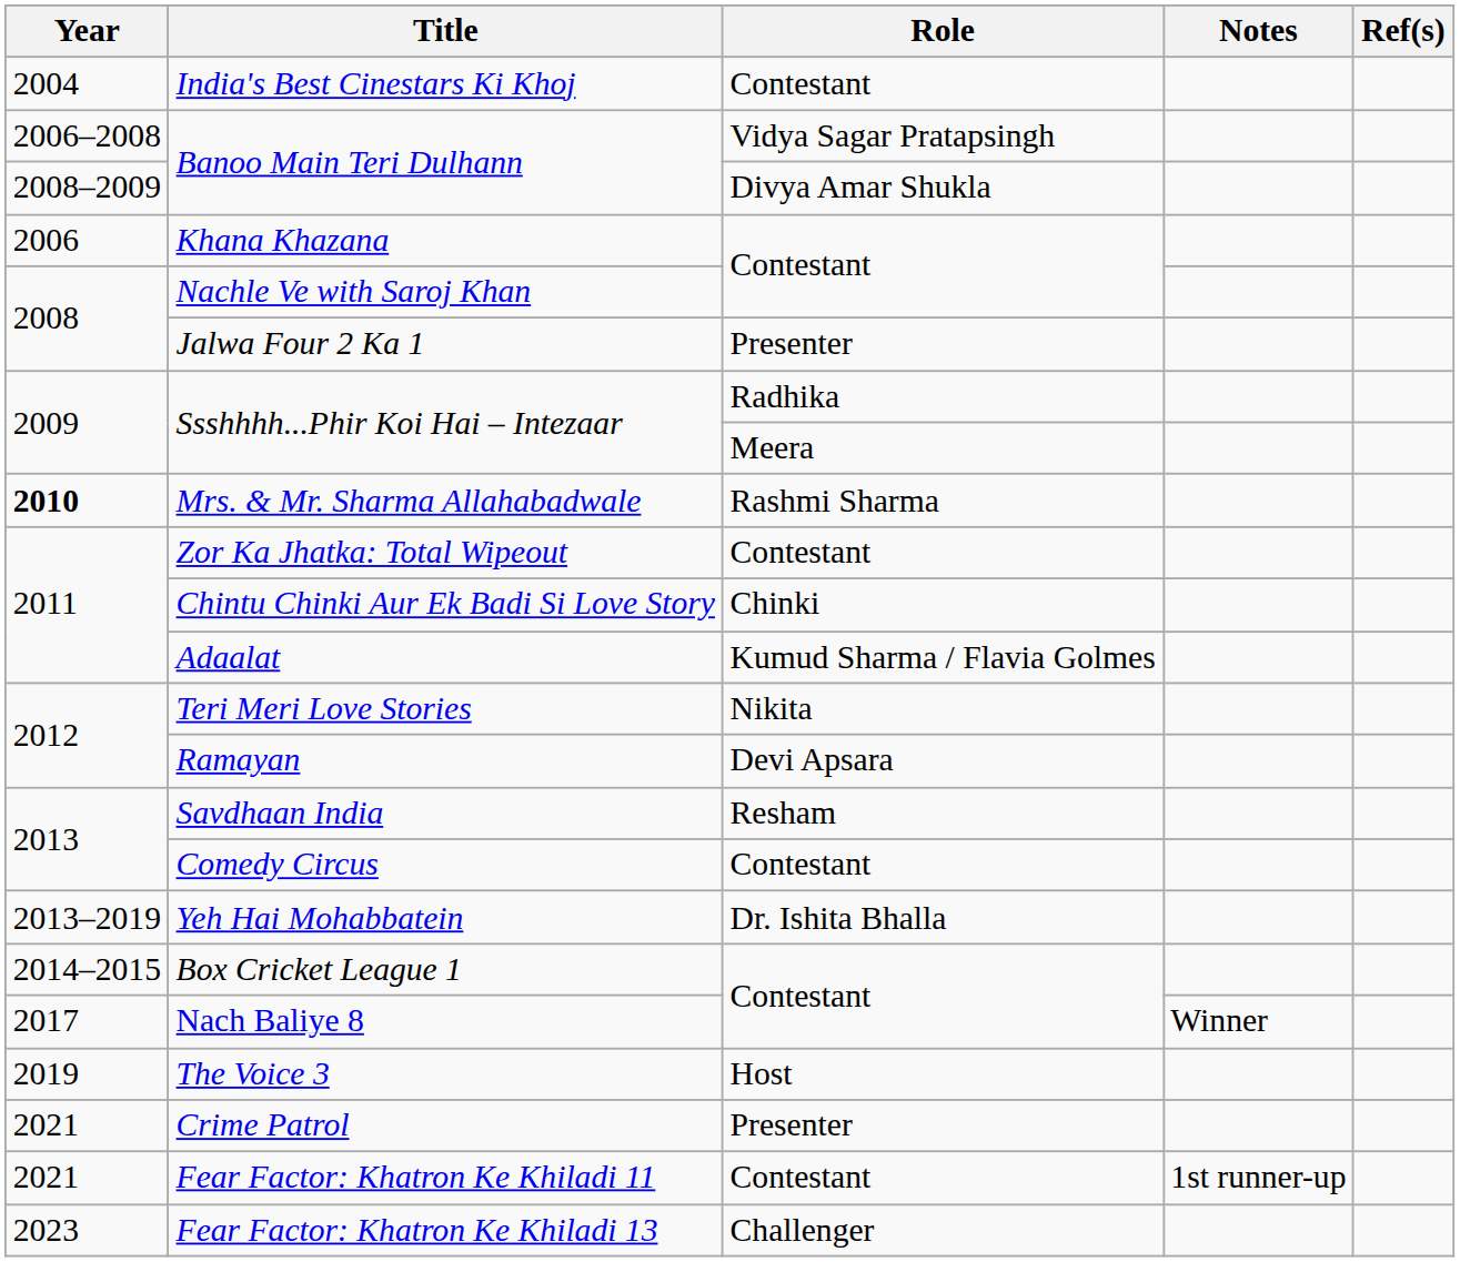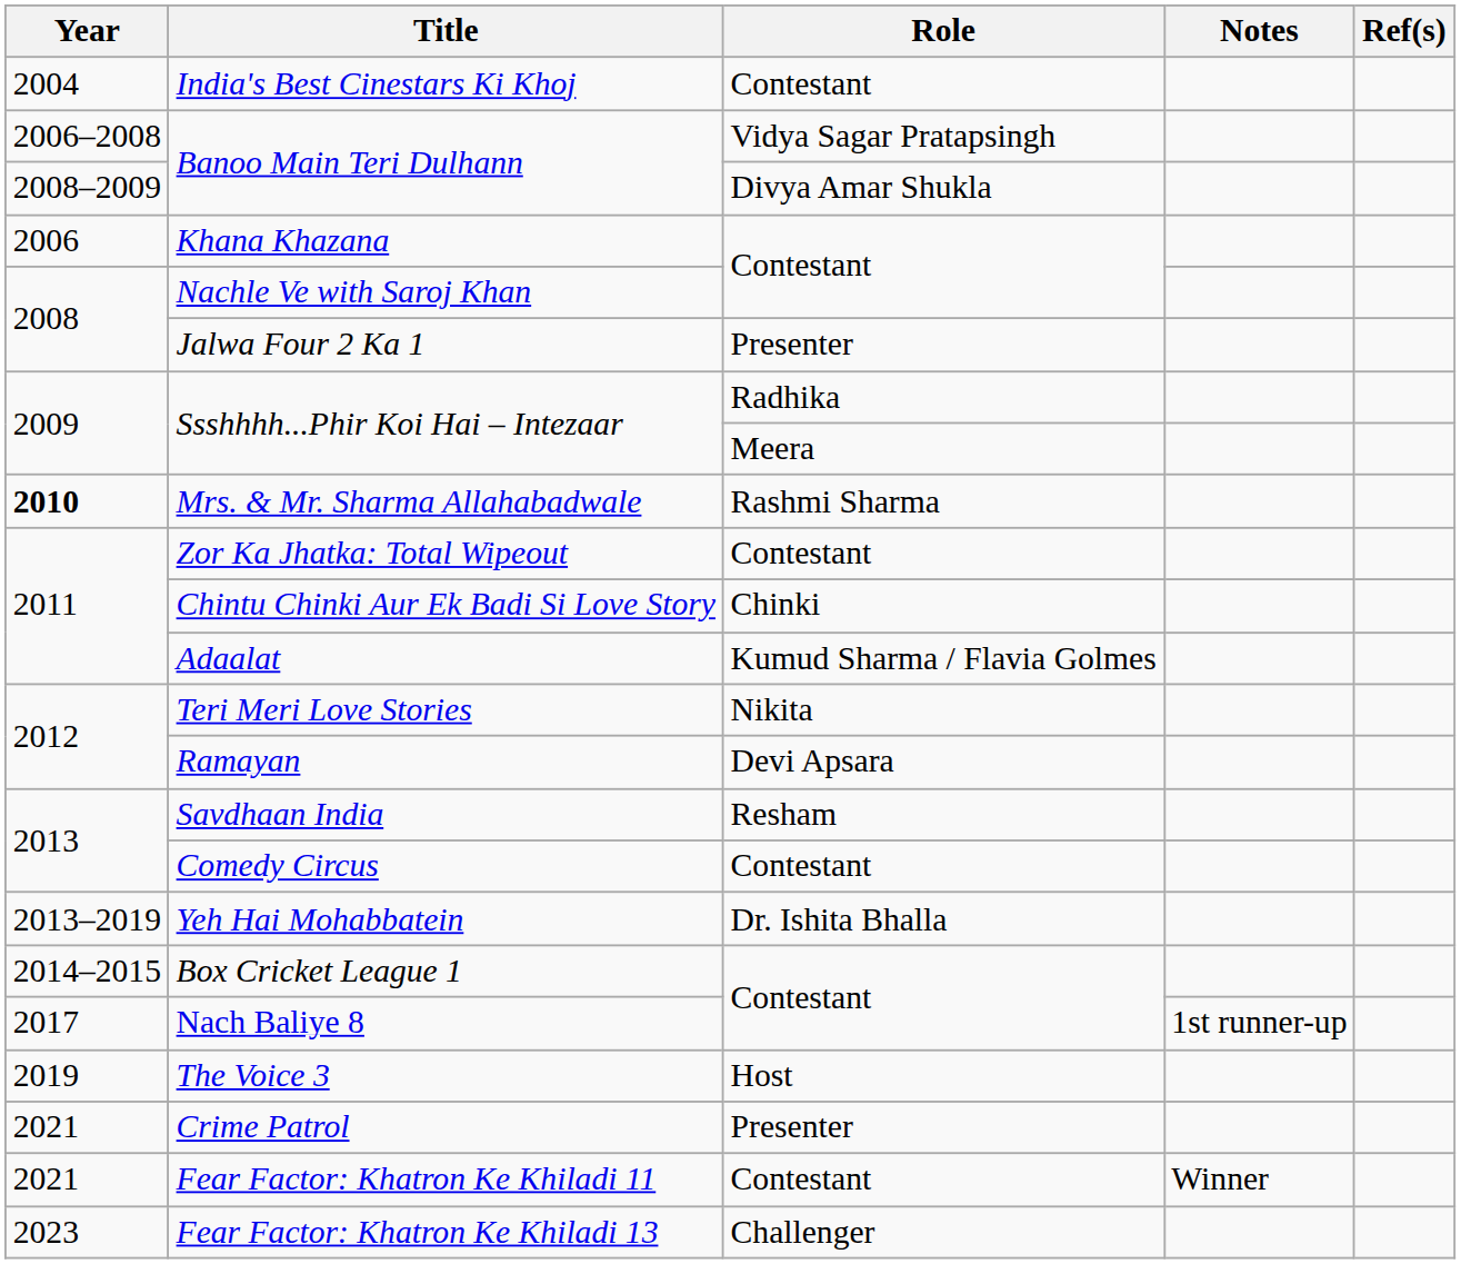Nach Baliye 8 | Notes: Winner -> 1st runner-up
Fear Factor: Khatron Ke Khiladi 11 | Notes: 1st runner-up -> Winner
